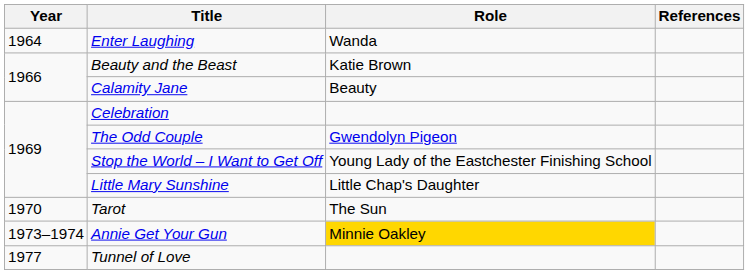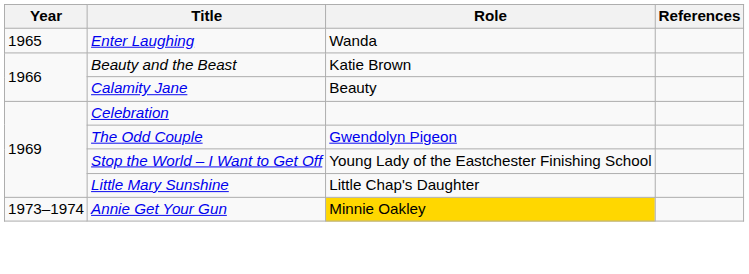Enter Laughing | Year: 1964 -> 1965
- row: 1970 | Tarot | The Sun
- row: 1977 | Tunnel of Love
